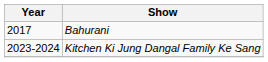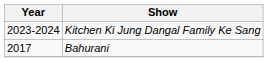rows swapped: Bahurani <-> Kitchen Ki Jung Dangal Family Ke Sang
